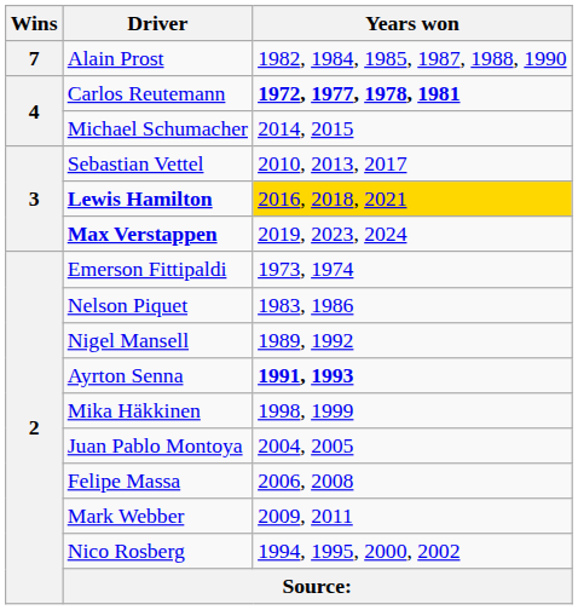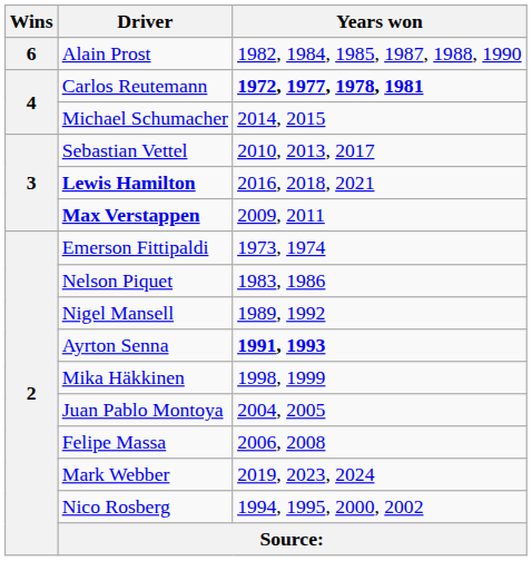Alain Prost | Wins: 7 -> 6
Lewis Hamilton | Years won: gold background -> no background
Max Verstappen | Years won: 2019, 2023, 2024 -> 2009, 2011
Mark Webber | Years won: 2009, 2011 -> 2019, 2023, 2024
